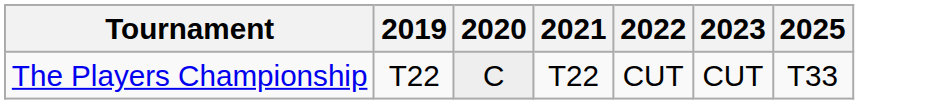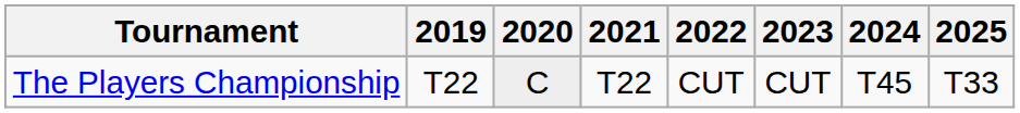+ column: 2024 | T45
